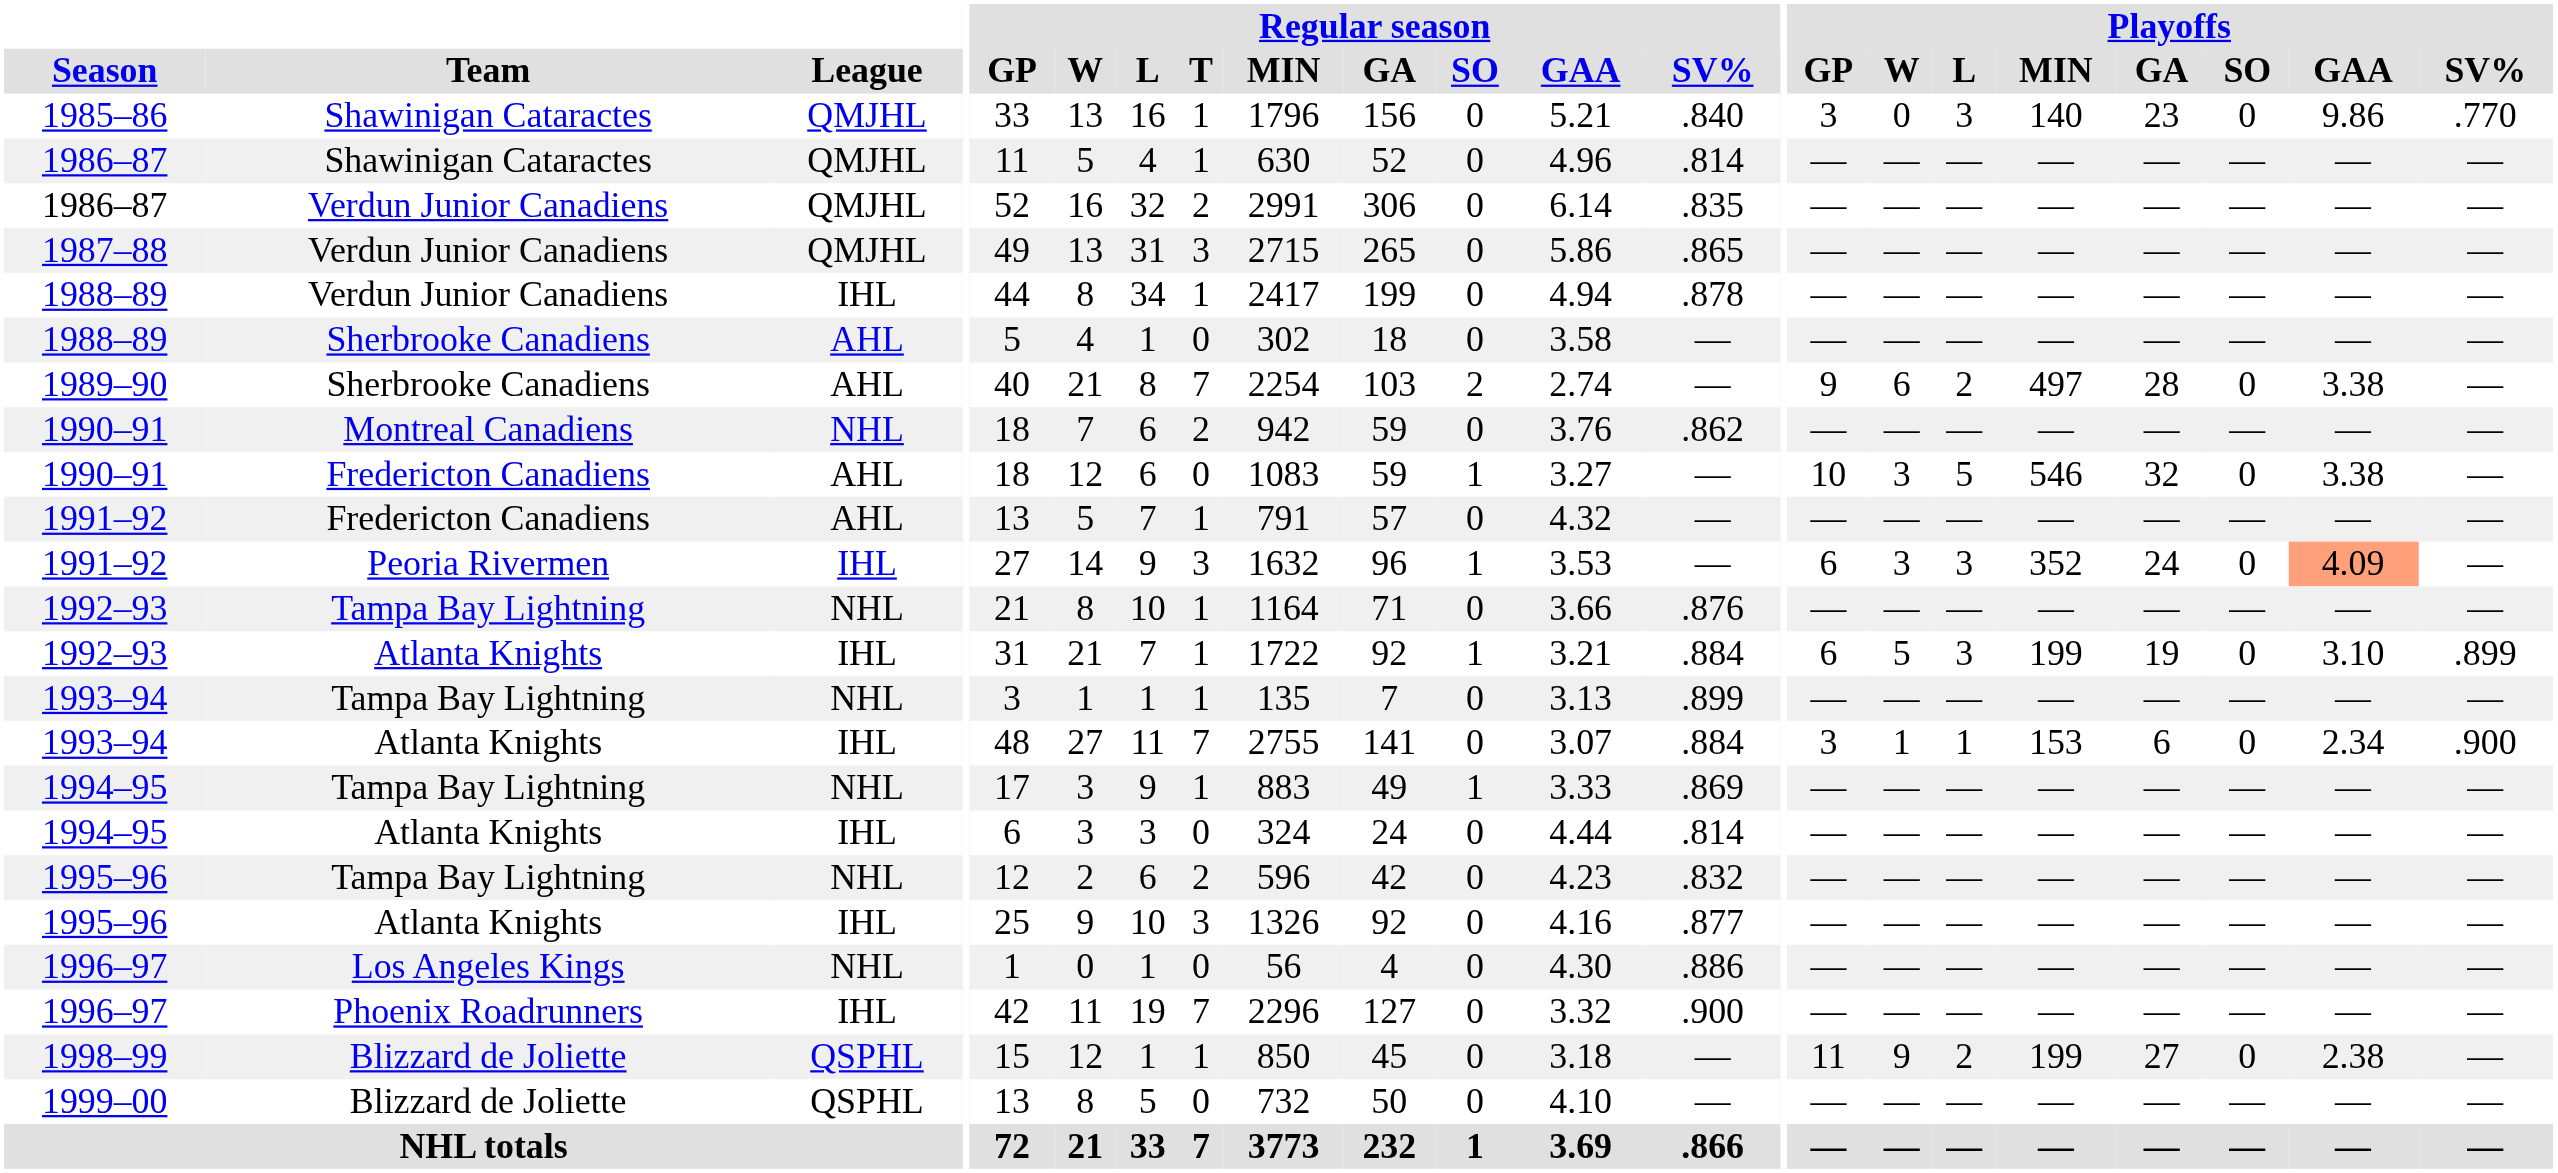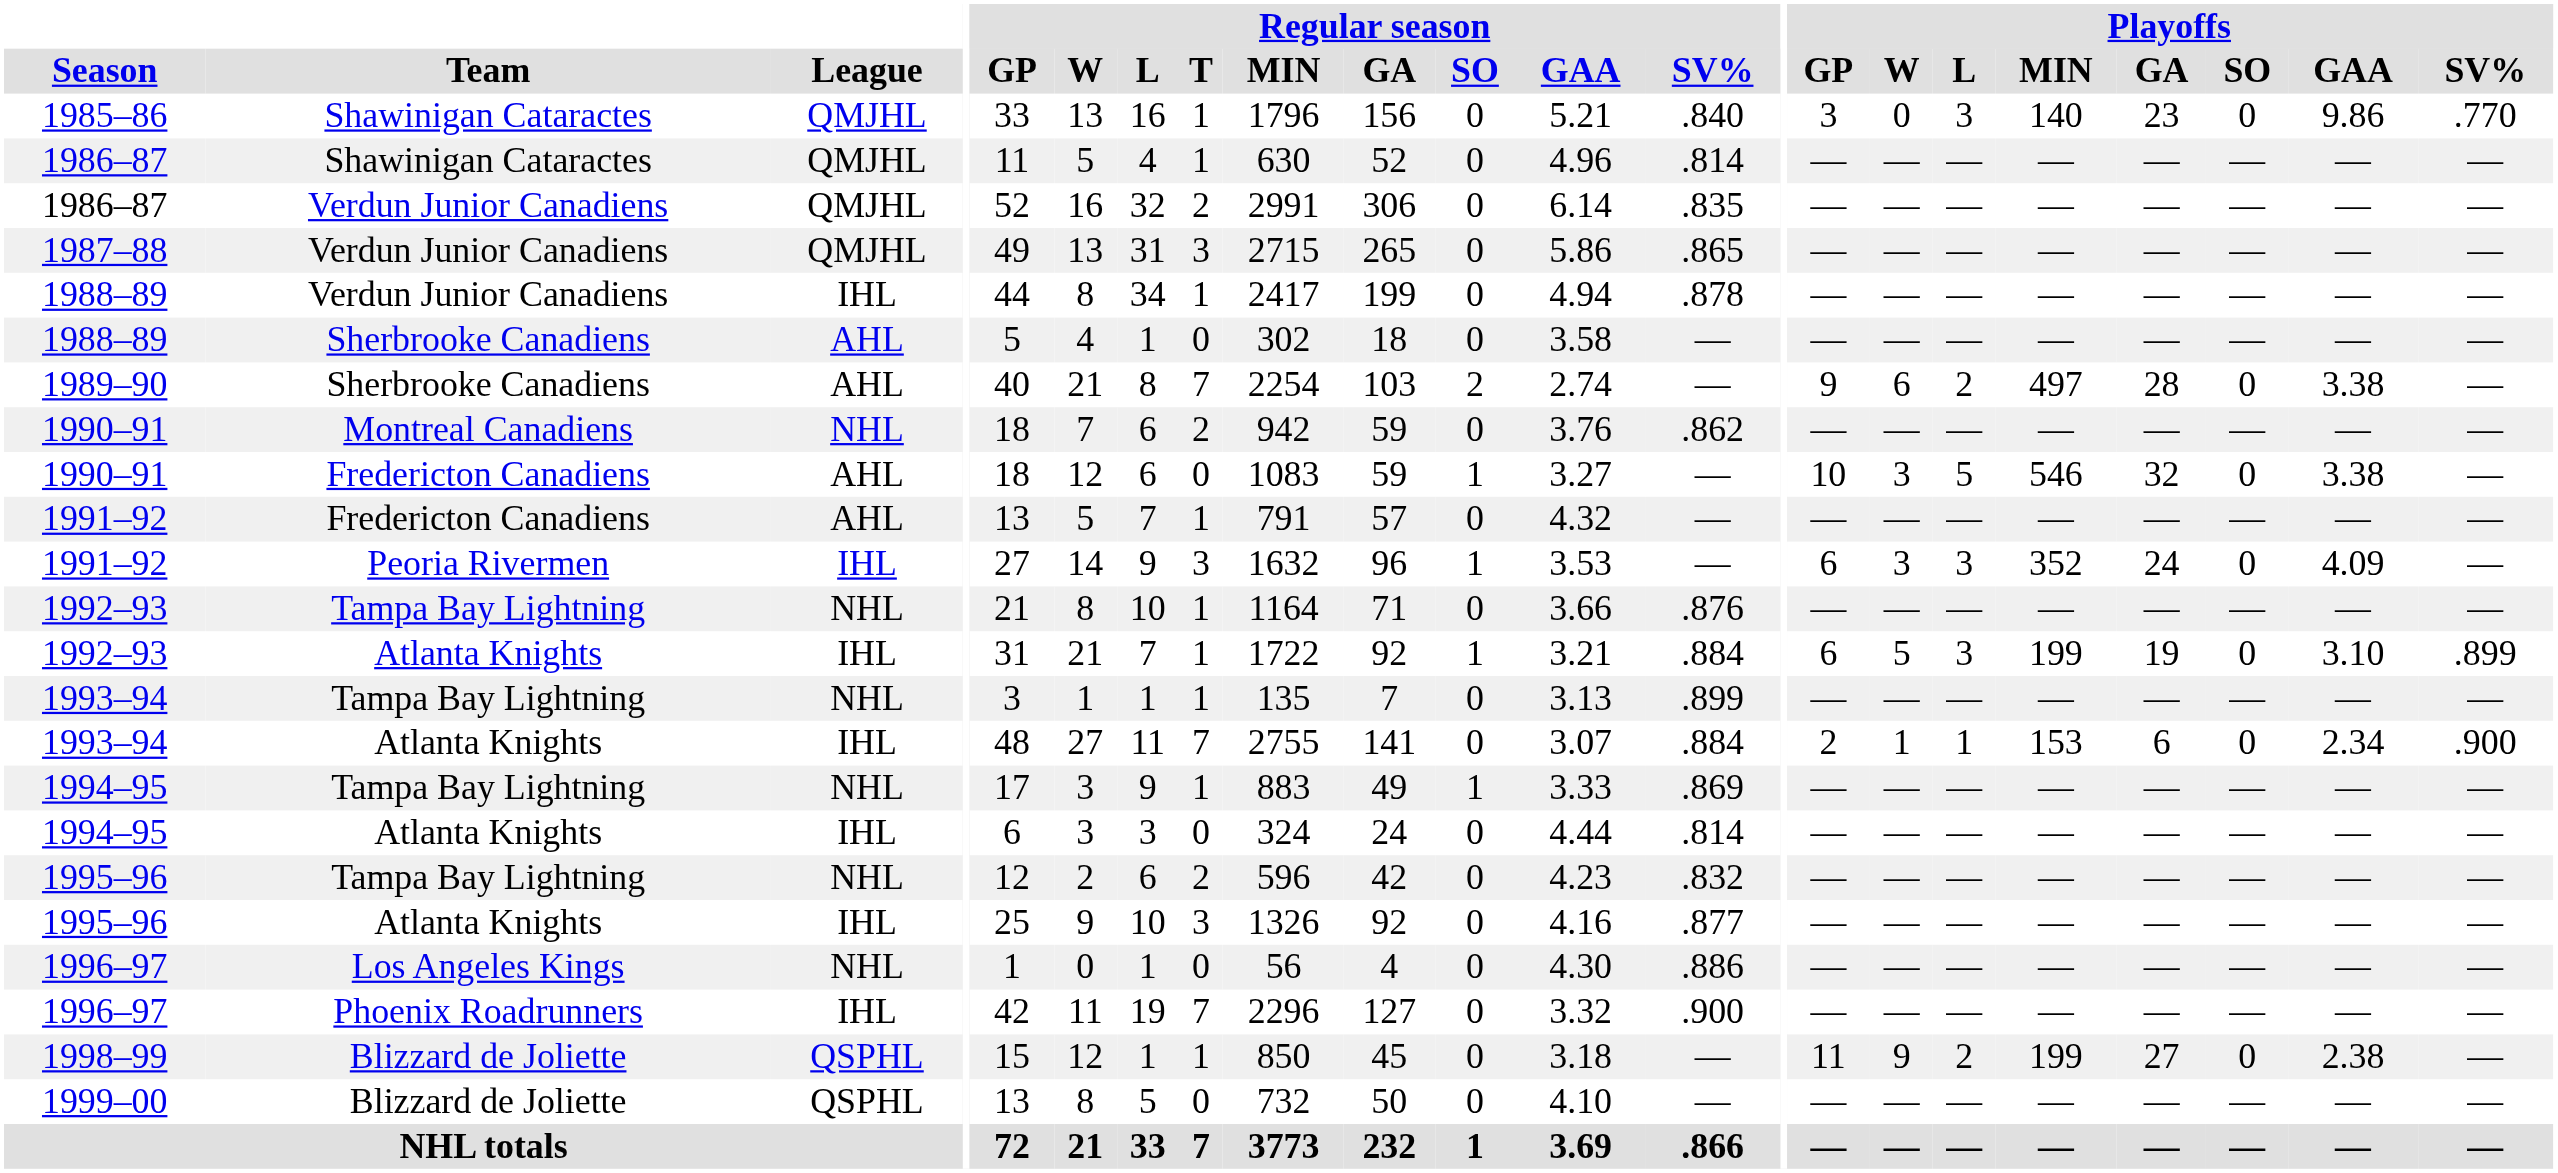1991–92 / Peoria Rivermen | Playoffs / GAA: lightsalmon background -> no background
1993–94 / Atlanta Knights | Playoffs / GP: 3 -> 2
